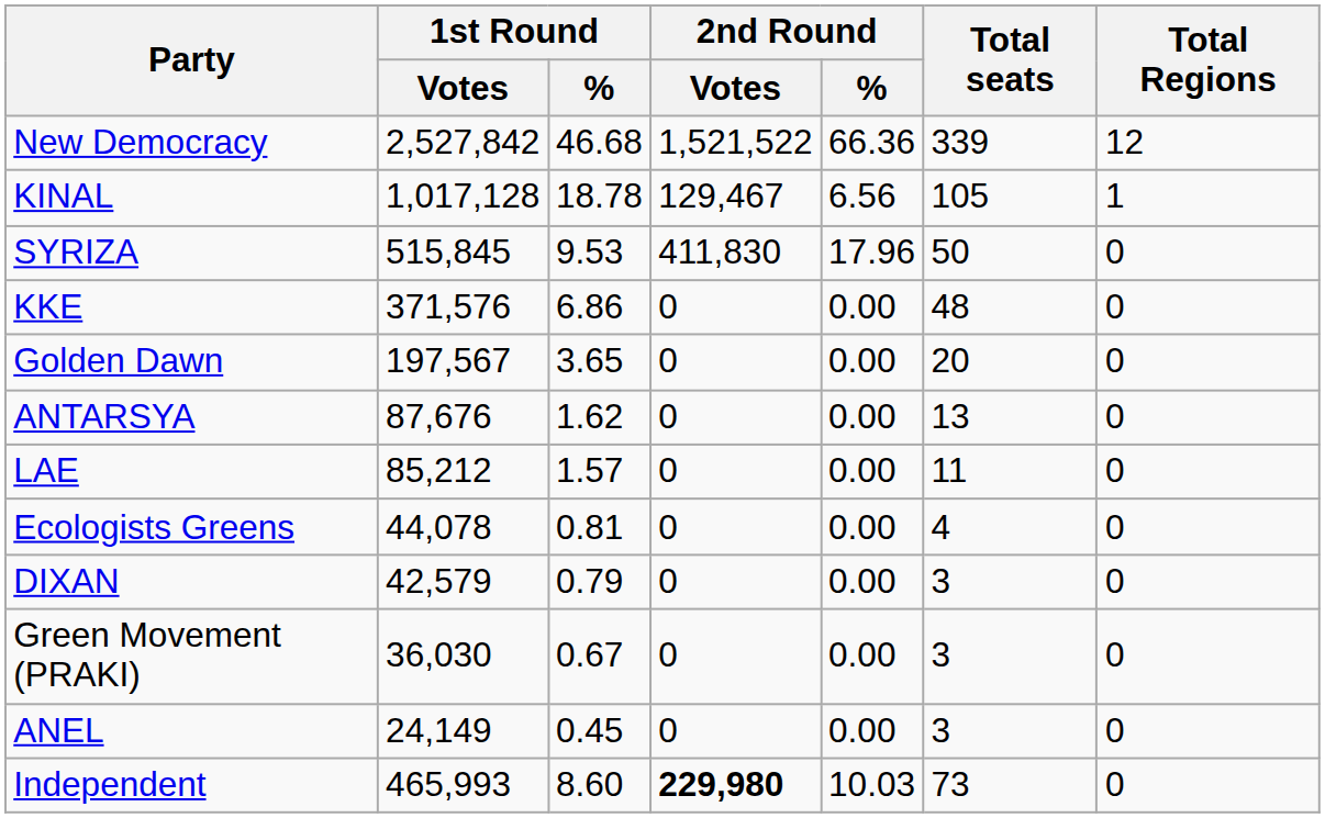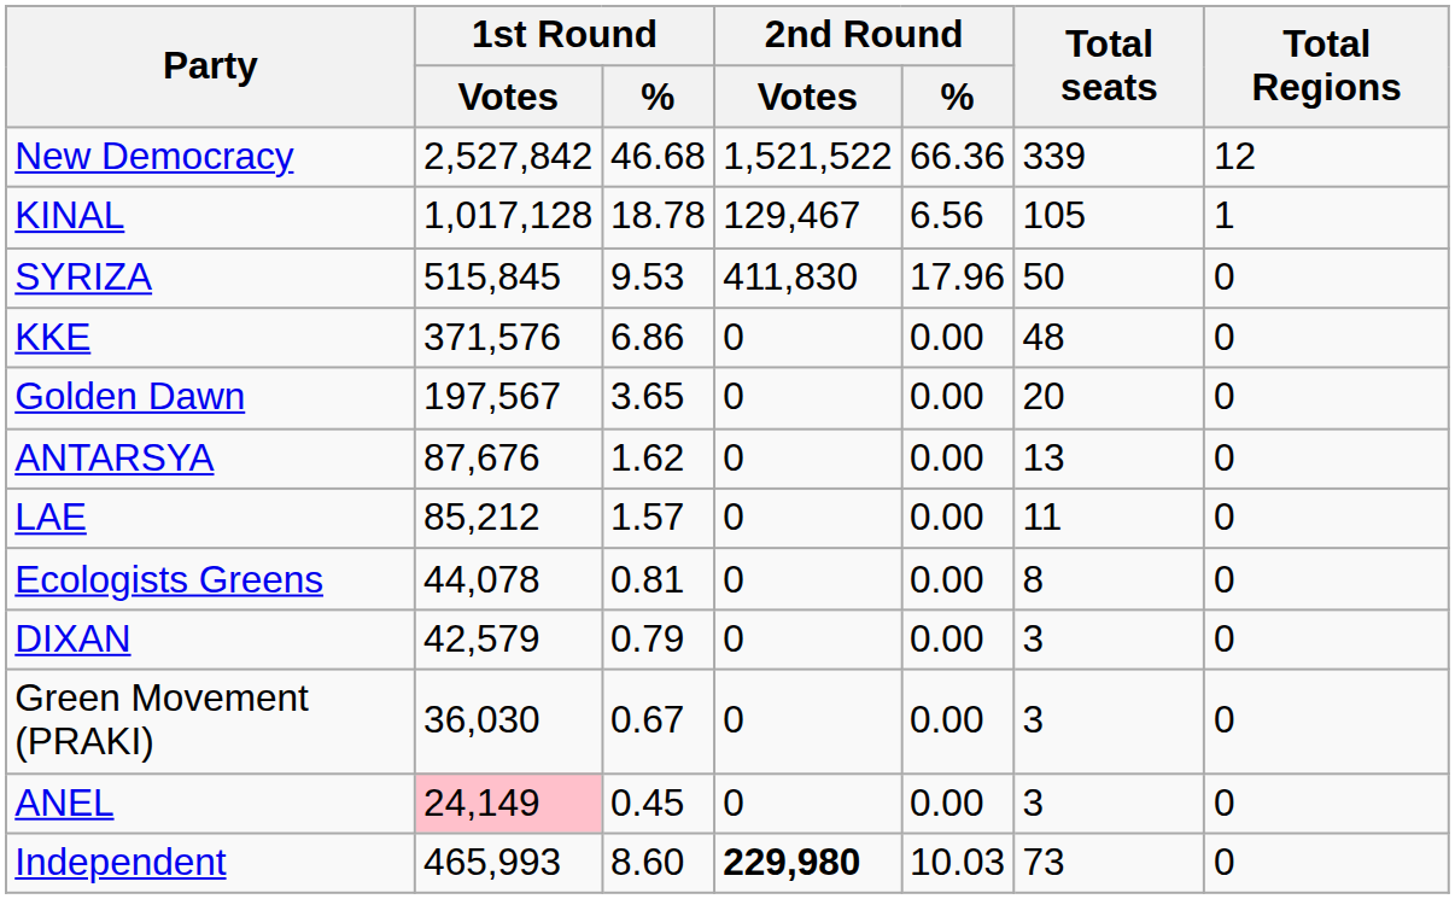Ecologists Greens | Total seats: 4 -> 8
ANEL | 1st Round / Votes: no background -> pink background
